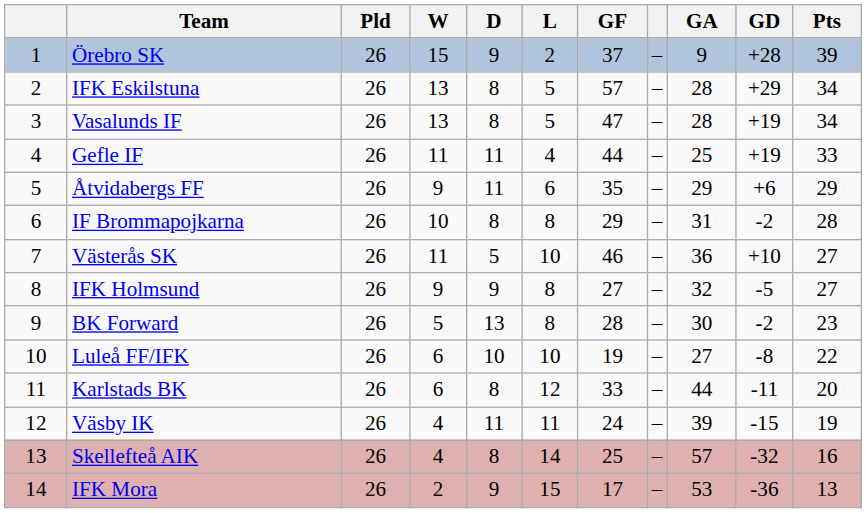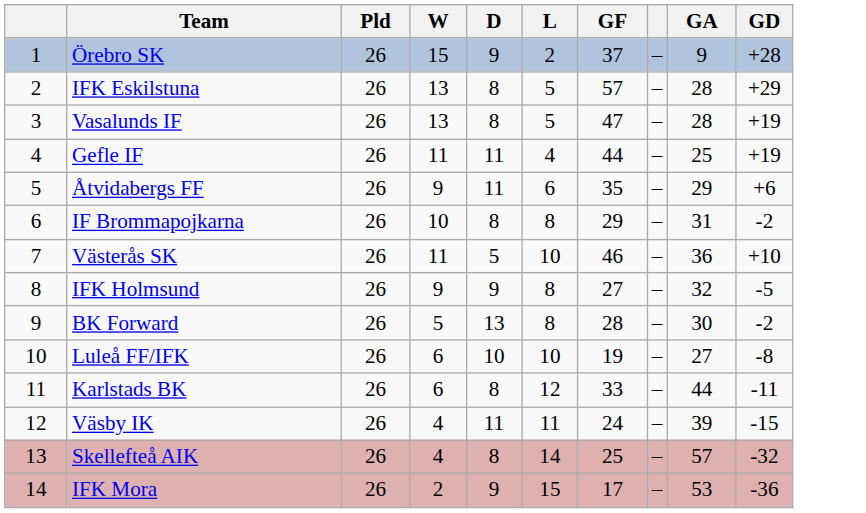- column: Pts | 39 | 34 | 34 | 33 | 29 | 28 | 27 | 27 | 23 | 22 | 20 | 19 | 16 | 13
